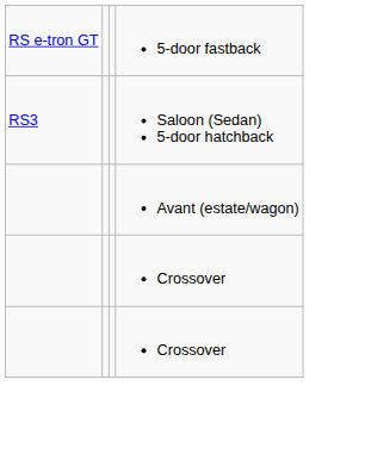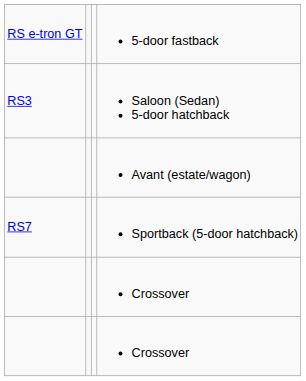+ row: RS7 | Sportback (5-door hatchback)
